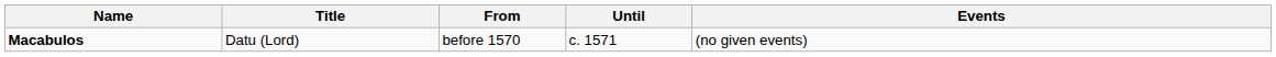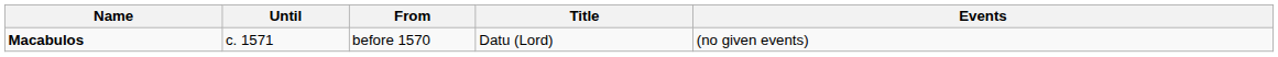columns swapped: Title <-> Until
